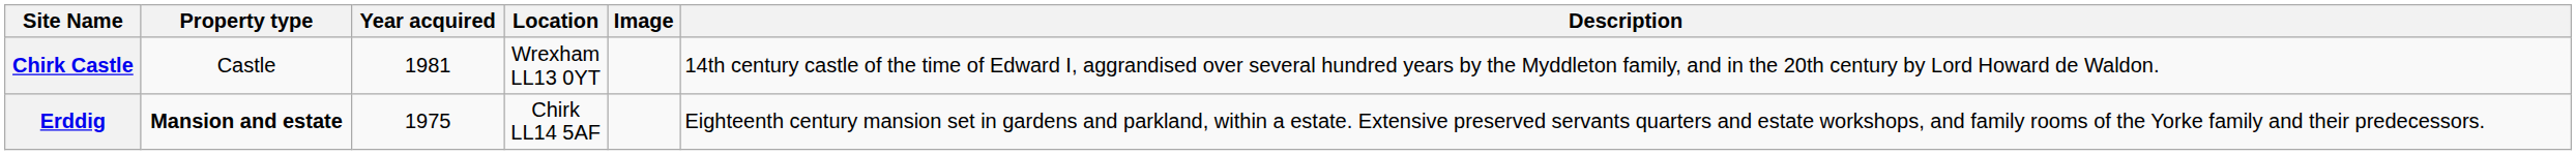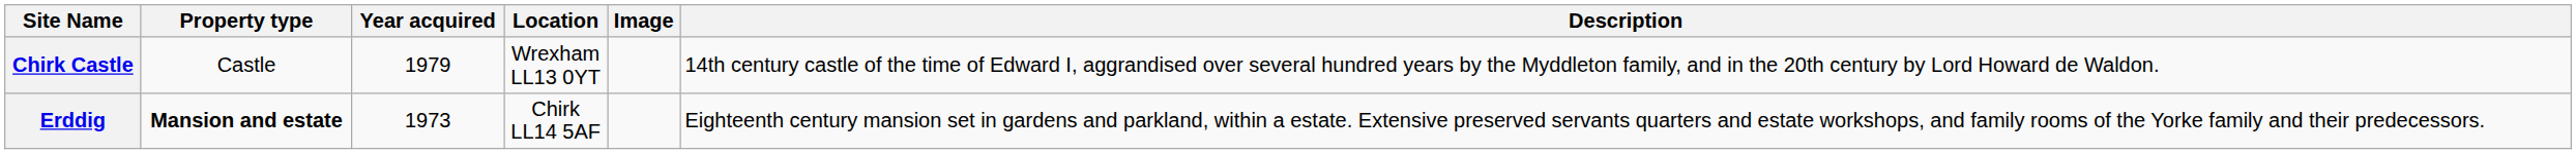Chirk Castle | Year acquired: 1981 -> 1979
Erddig | Year acquired: 1975 -> 1973
